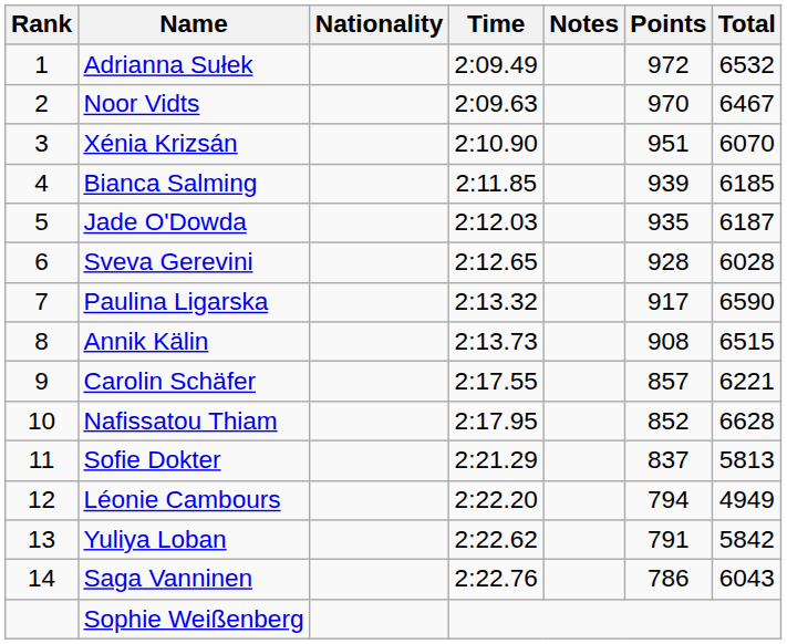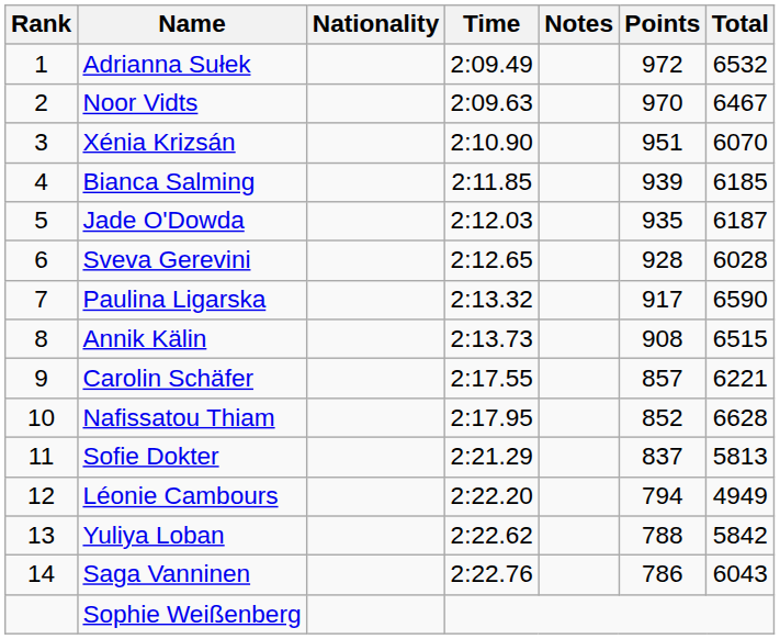Yuliya Loban | Points: 791 -> 788
